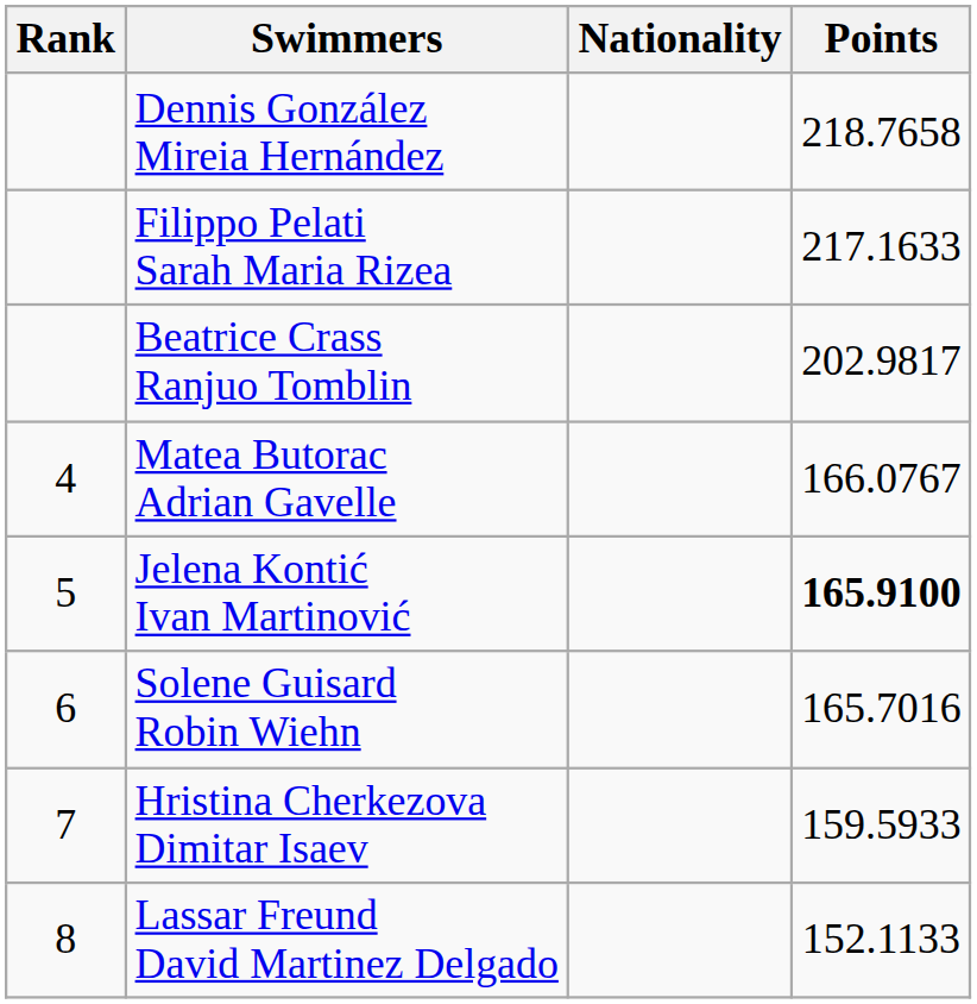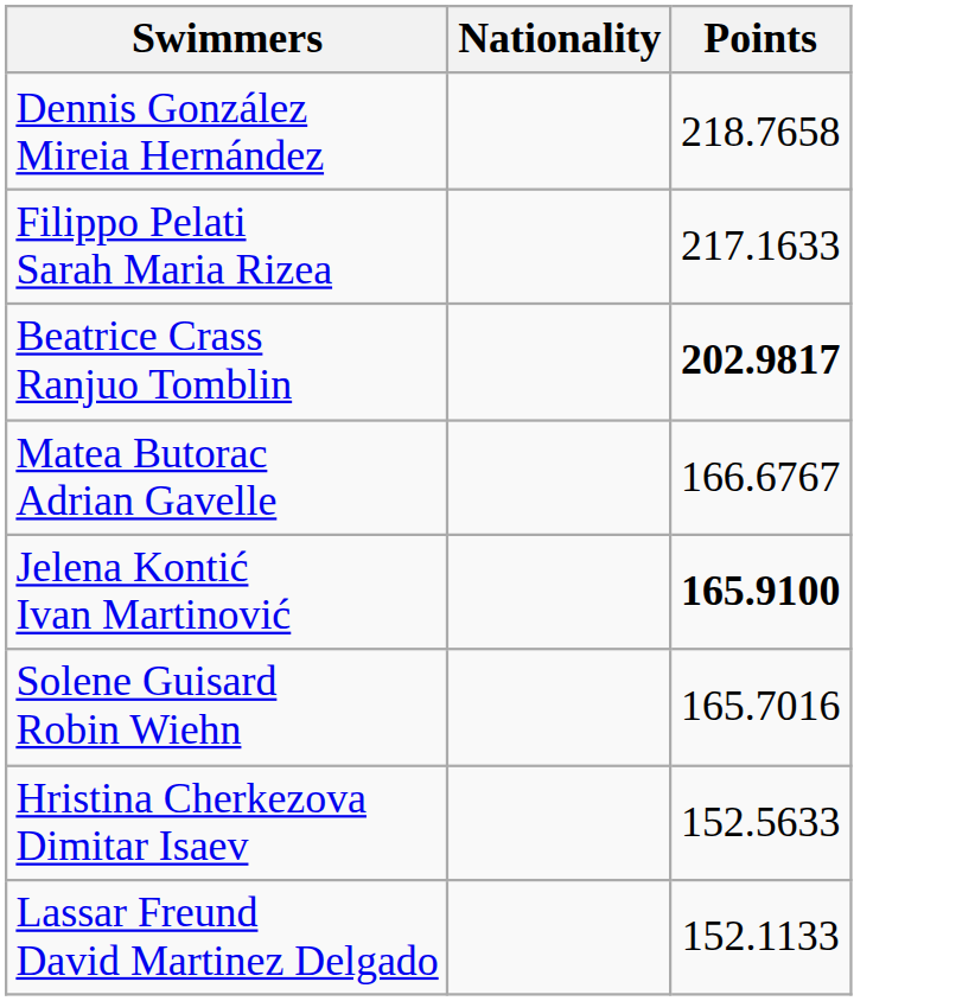- column: Rank | 4 | 5 | 6 | 7 | 8
Beatrice Crass Ranjuo Tomblin | Points: normal -> bold
Matea Butorac Adrian Gavelle | Points: 166.0767 -> 166.6767
Hristina Cherkezova Dimitar Isaev | Points: 159.5933 -> 152.5633
